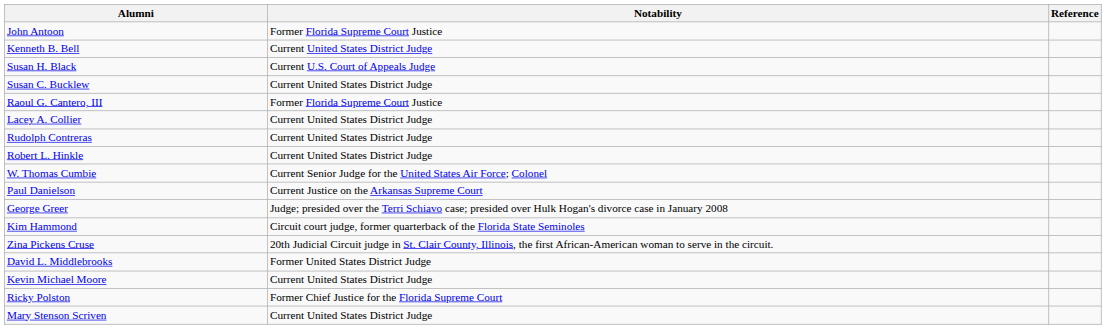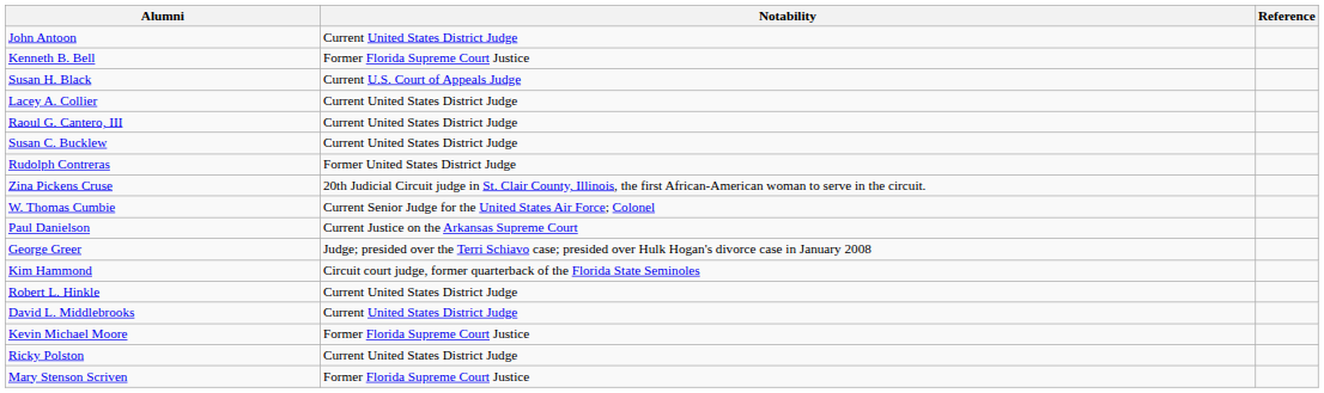John Antoon | Notability: Former Florida Supreme Court Justice -> Current United States District Judge
Kenneth B. Bell | Notability: Current United States District Judge -> Former Florida Supreme Court Justice
rows swapped: Susan C. Bucklew <-> Lacey A. Collier
Raoul G. Cantero, III | Notability: Former Florida Supreme Court Justice -> Current United States District Judge
Rudolph Contreras | Notability: Current United States District Judge -> Former United States District Judge
rows swapped: Zina Pickens Cruse <-> Robert L. Hinkle
David L. Middlebrooks | Notability: Former United States District Judge -> Current United States District Judge
Kevin Michael Moore | Notability: Current United States District Judge -> Former Florida Supreme Court Justice
Ricky Polston | Notability: Former Chief Justice for the Florida Supreme Court -> Current United States District Judge
Mary Stenson Scriven | Notability: Current United States District Judge -> Former Florida Supreme Court Justice
